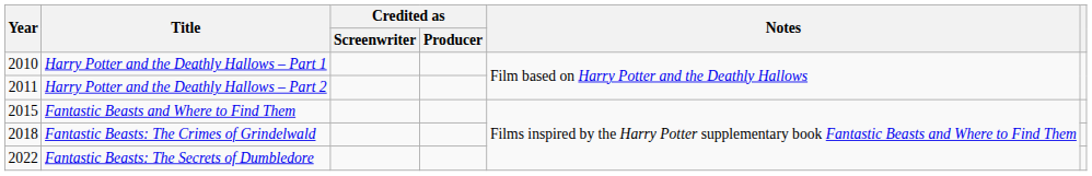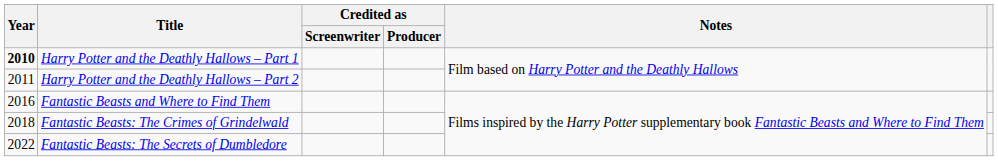Harry Potter and the Deathly Hallows – Part 1 | Year: normal -> bold
Fantastic Beasts and Where to Find Them | Year: 2015 -> 2016
